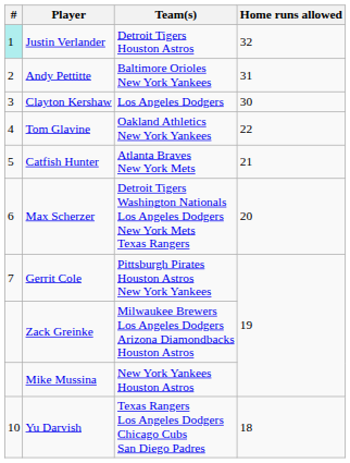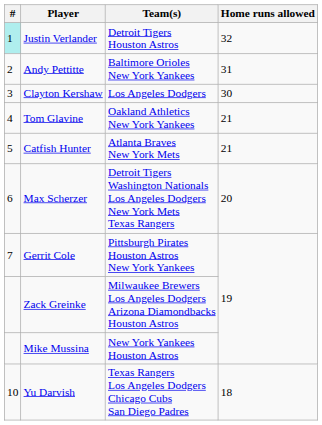Tom Glavine | Home runs allowed: 22 -> 21
